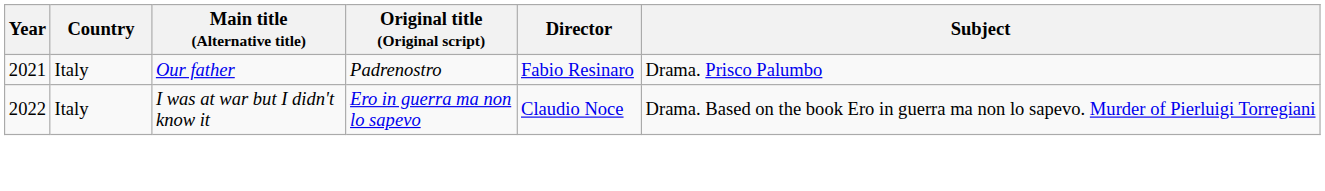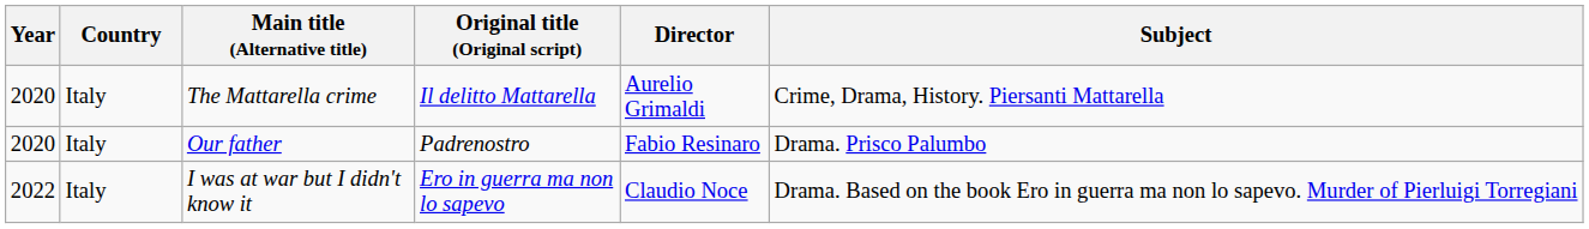+ row: 2020 | Italy | The Mattarella crime | Il delitto Mattarella | Aurelio Grimaldi | Crime, Drama, History. Piersanti Mattarella
Our father | Year: 2021 -> 2020
